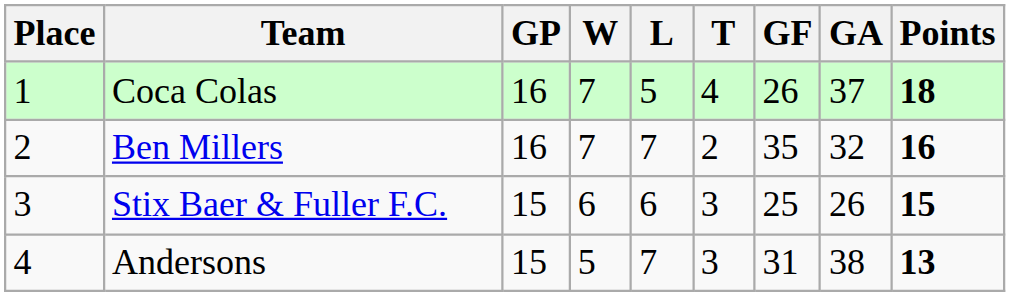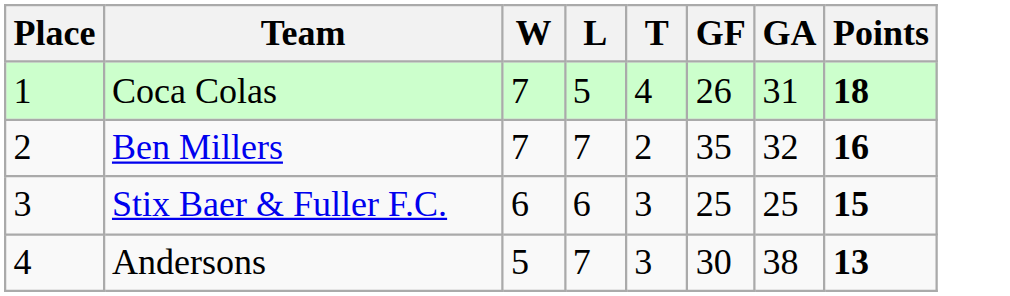- column: GP | 16 | 16 | 15 | 15
Coca Colas | GA: 37 -> 31
Stix Baer & Fuller F.C. | GA: 26 -> 25
Andersons | GF: 31 -> 30
